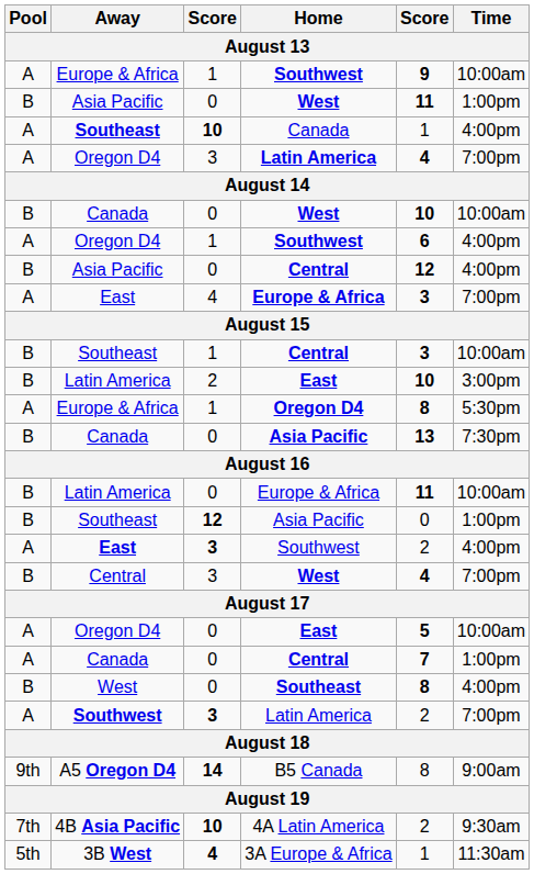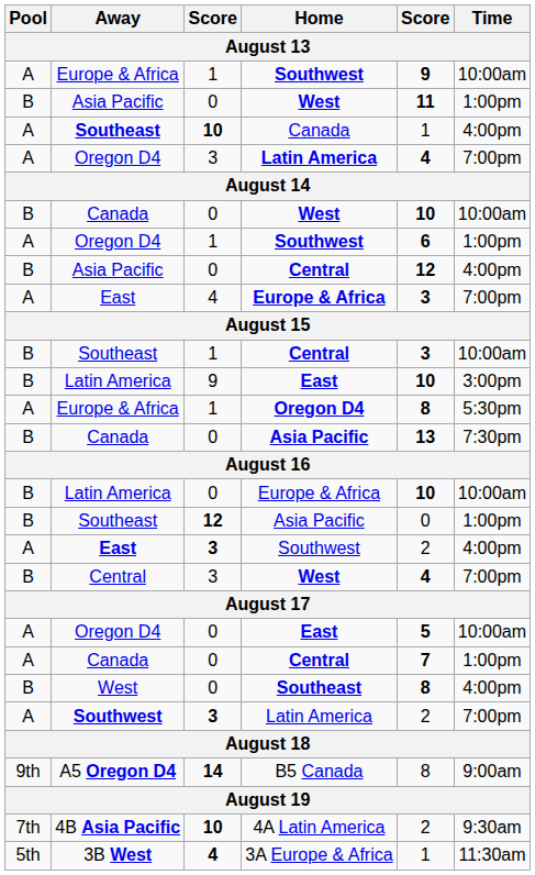Oregon D4 / Southwest | Time: 4:00pm -> 1:00pm
Latin America / East | column 3: 2 -> 9
Latin America / Europe & Africa | column 5: 11 -> 10
